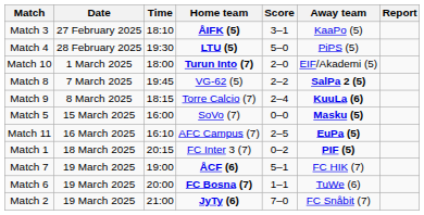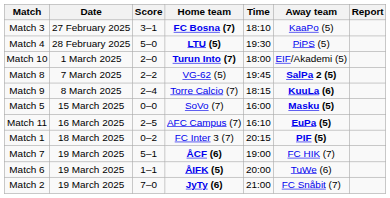columns swapped: Time <-> Score
Match 3 | Home team: ÅIFK (5) -> FC Bosna (7)
Match 6 | Home team: FC Bosna (7) -> ÅIFK (5)
